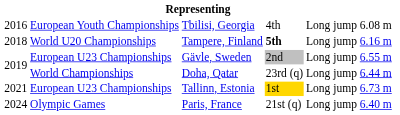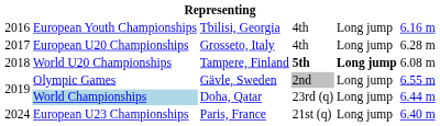Tbilisi, Georgia | column 6: 6.08 m -> 6.16 m
+ row: 2017 | European U20 Championships | Grosseto, Italy | 4th | Long jump | 6.28 m
Tampere, Finland | column 5: normal -> bold
Tampere, Finland | column 6: 6.16 m -> 6.08 m
Gävle, Sweden | column 2: European U23 Championships -> Olympic Games
Doha, Qatar | column 2: no background -> lightblue background
- row: 2021 | European U23 Championships | Tallinn, Estonia | 1st | Long jump | 6.73 m
Paris, France | column 2: Olympic Games -> European U23 Championships
